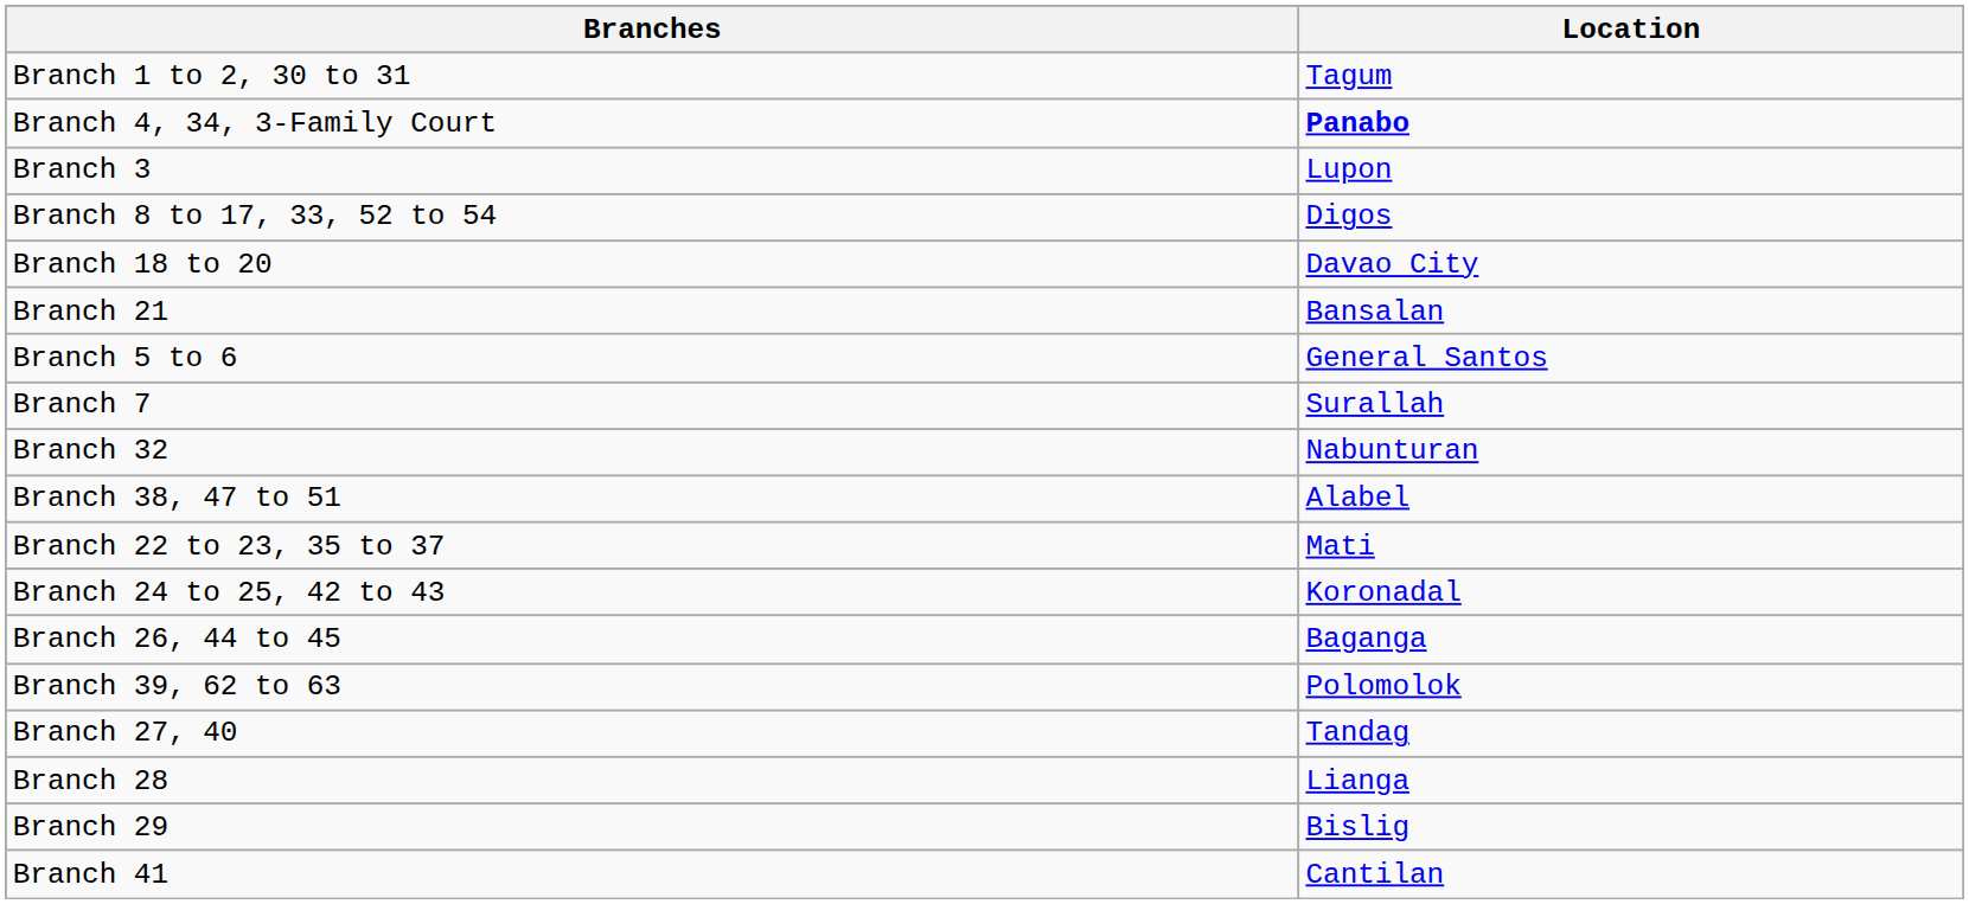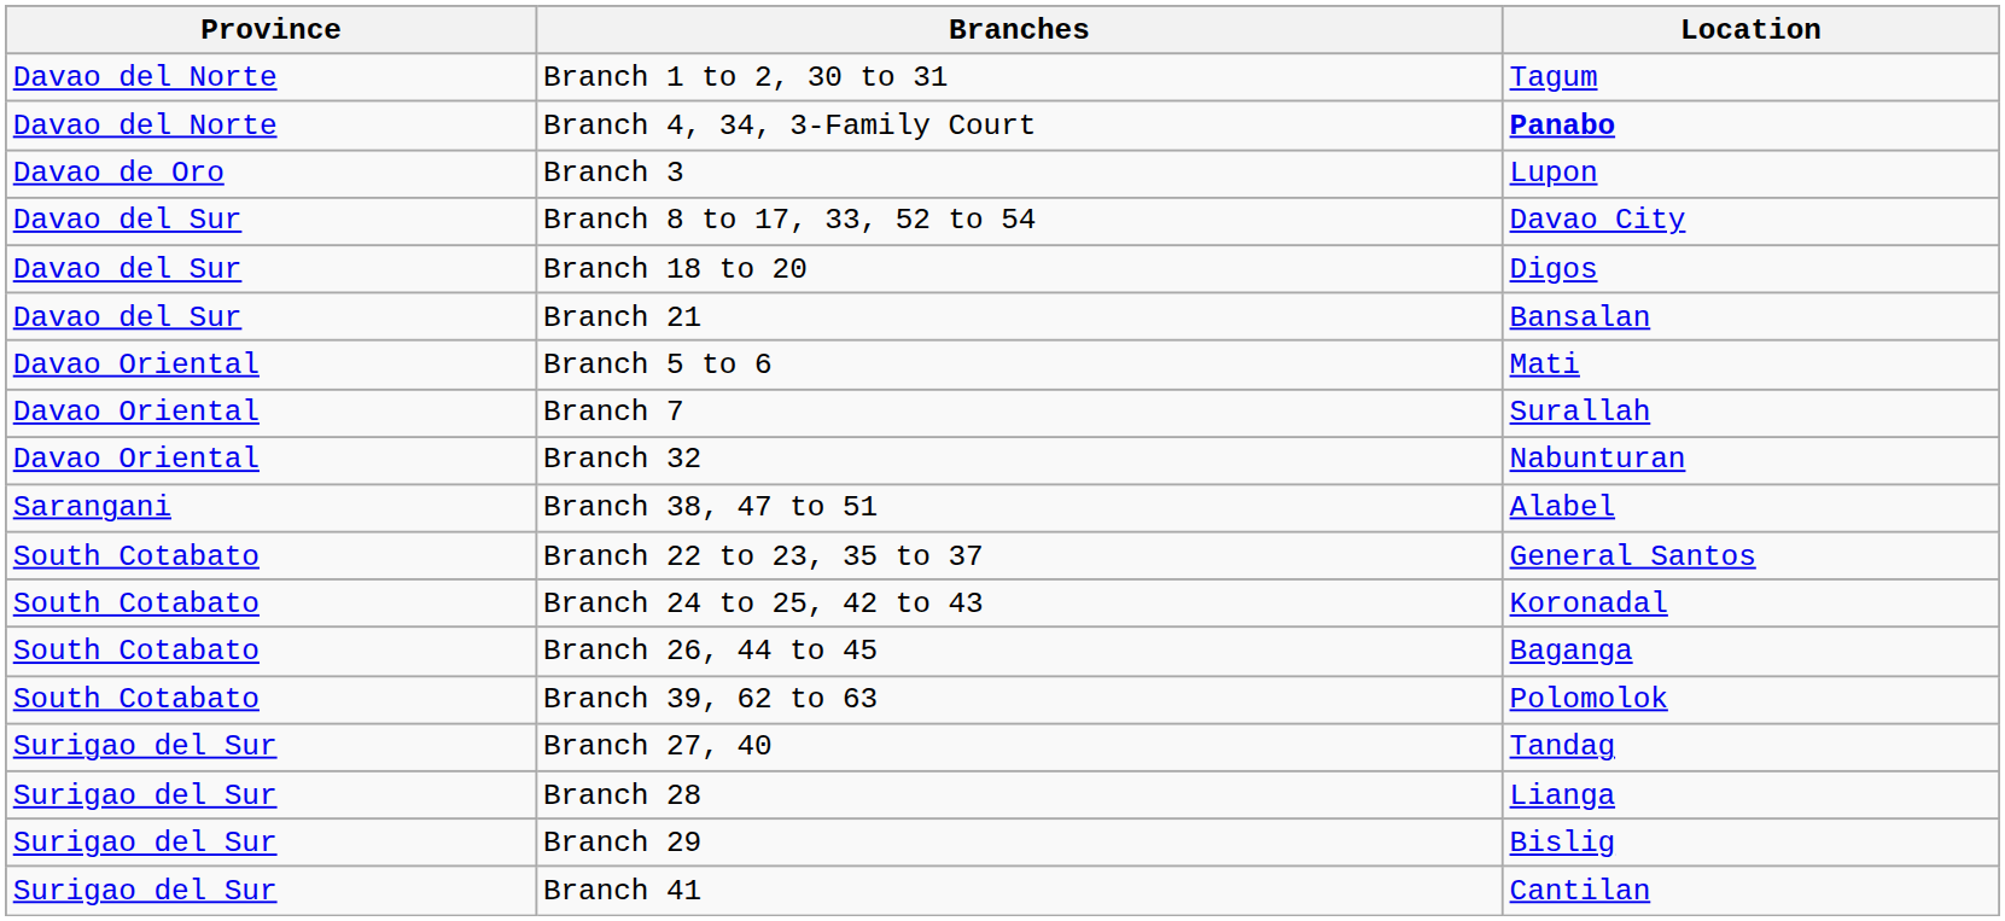+ column: Province | Davao del Norte | Davao del Norte | Davao de Oro | Davao del Sur | Davao del Sur | Davao del Sur | Davao Oriental | Davao Oriental | Davao Oriental | Sarangani | South Cotabato | South Cotabato | South Cotabato | South Cotabato | Surigao del Sur | Surigao del Sur | Surigao del Sur | Surigao del Sur
Branch 8 to 17, 33, 52 to 54 | Location: Digos -> Davao City
Branch 18 to 20 | Location: Davao City -> Digos
Branch 5 to 6 | Location: General Santos -> Mati
Branch 22 to 23, 35 to 37 | Location: Mati -> General Santos
